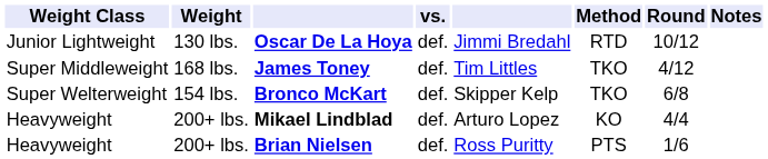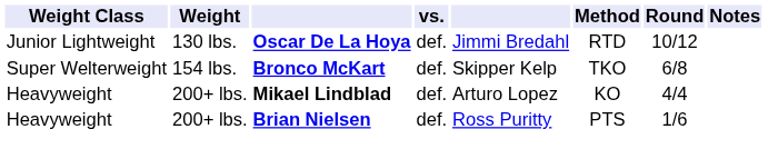- row: Super Middleweight | 168 lbs. | James Toney | def. | Tim Littles | TKO | 4/12
